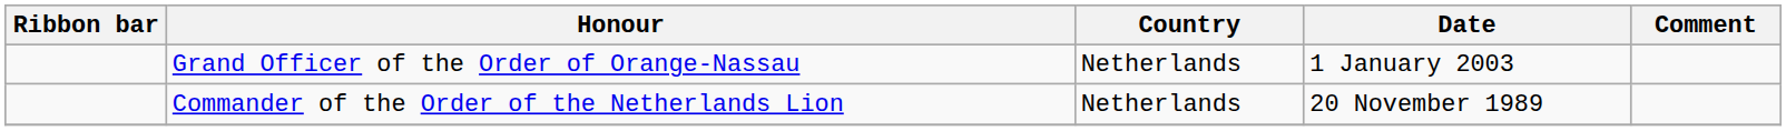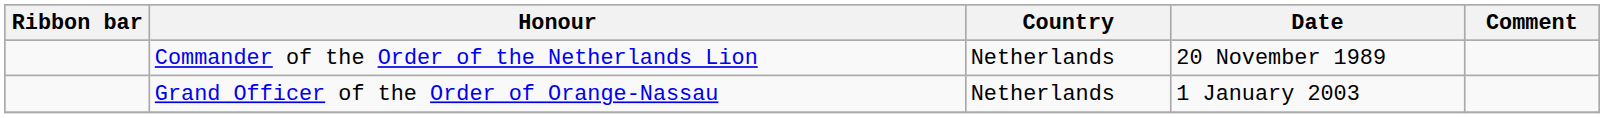rows swapped: Commander of the Order of the Netherlands Lion <-> Grand Officer of the Order of Orange-Nassau
